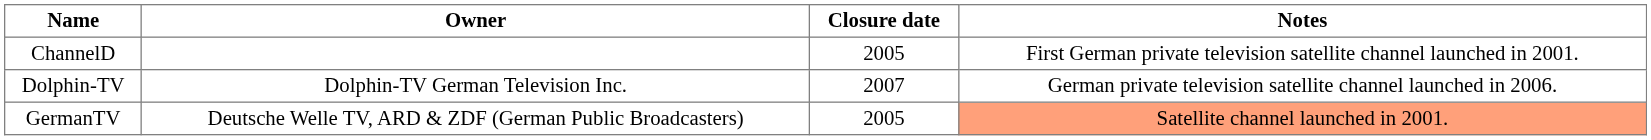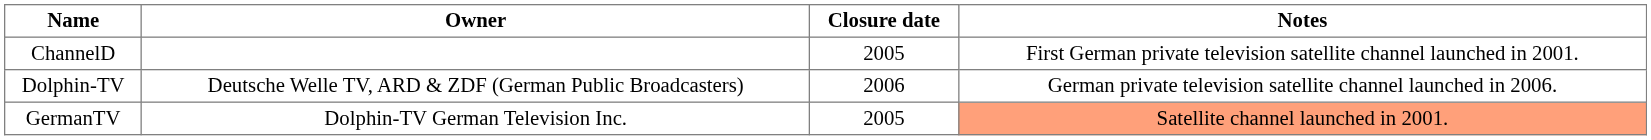Dolphin-TV | Owner: Dolphin-TV German Television Inc. -> Deutsche Welle TV, ARD & ZDF (German Public Broadcasters)
Dolphin-TV | Closure date: 2007 -> 2006
GermanTV | Owner: Deutsche Welle TV, ARD & ZDF (German Public Broadcasters) -> Dolphin-TV German Television Inc.
